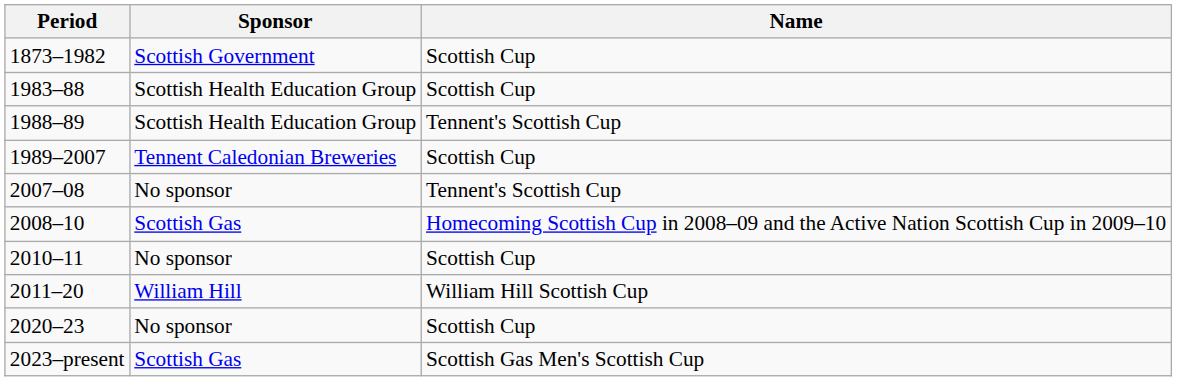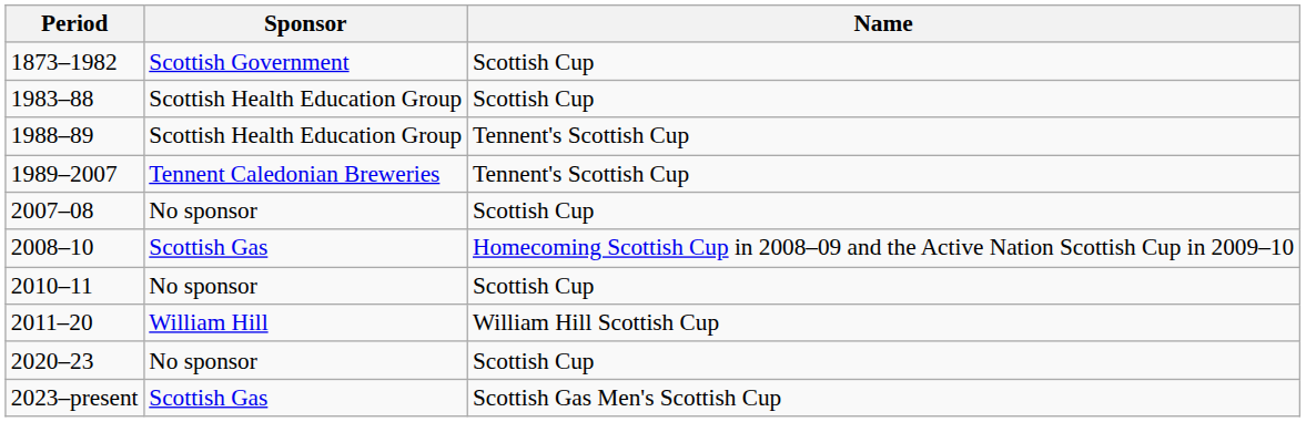1989–2007 | Name: Scottish Cup -> Tennent's Scottish Cup
2007–08 | Name: Tennent's Scottish Cup -> Scottish Cup
